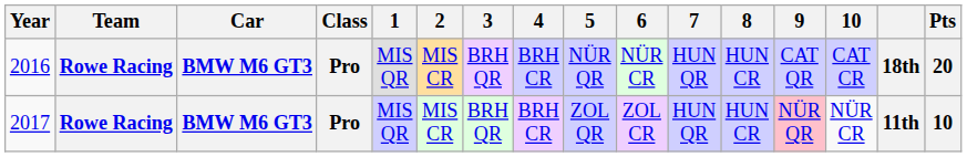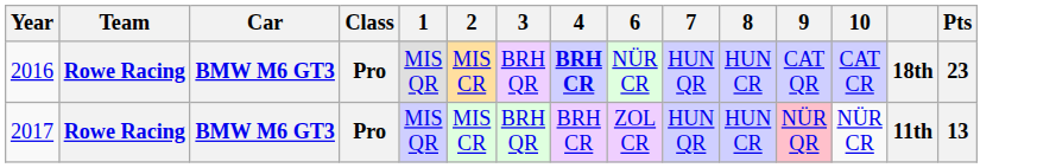- column: 5 | NÜR QR | ZOL QR
2016 | 4: normal -> bold
2016 | Pts: 20 -> 23
2017 | Pts: 10 -> 13
